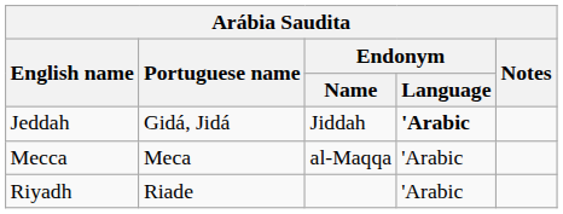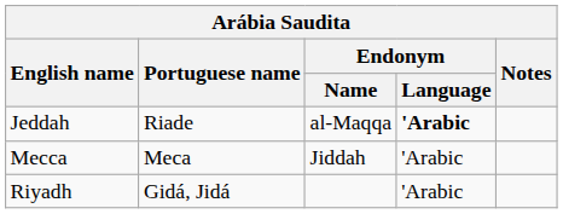Jeddah | Portuguese name: Gidá, Jidá -> Riade
Jeddah | Endonym / Name: Jiddah -> al-Maqqa
Mecca | Endonym / Name: al-Maqqa -> Jiddah
Riyadh | Portuguese name: Riade -> Gidá, Jidá
